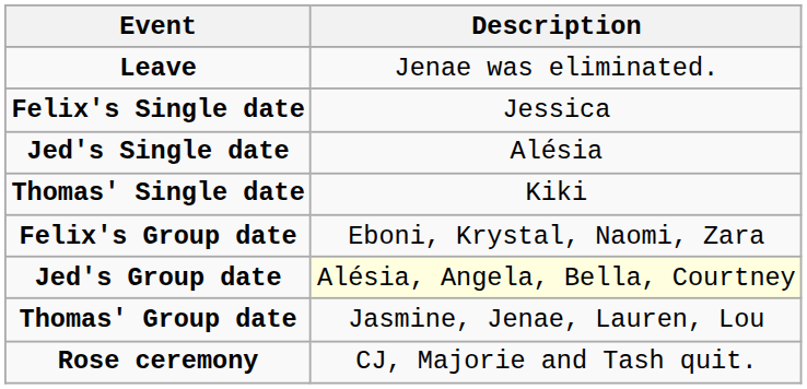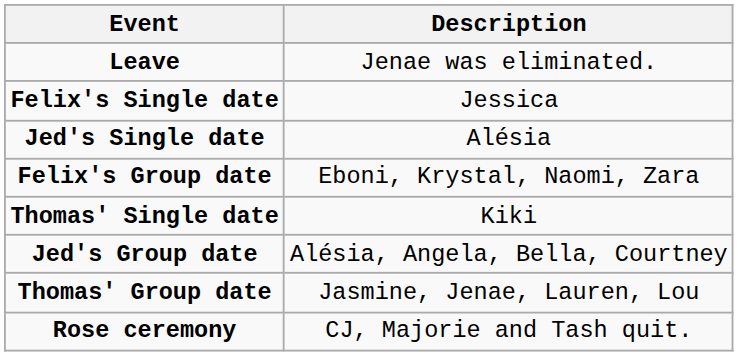rows swapped: Thomas' Single date <-> Felix's Group date
Jed's Group date | Description: lightyellow background -> no background
